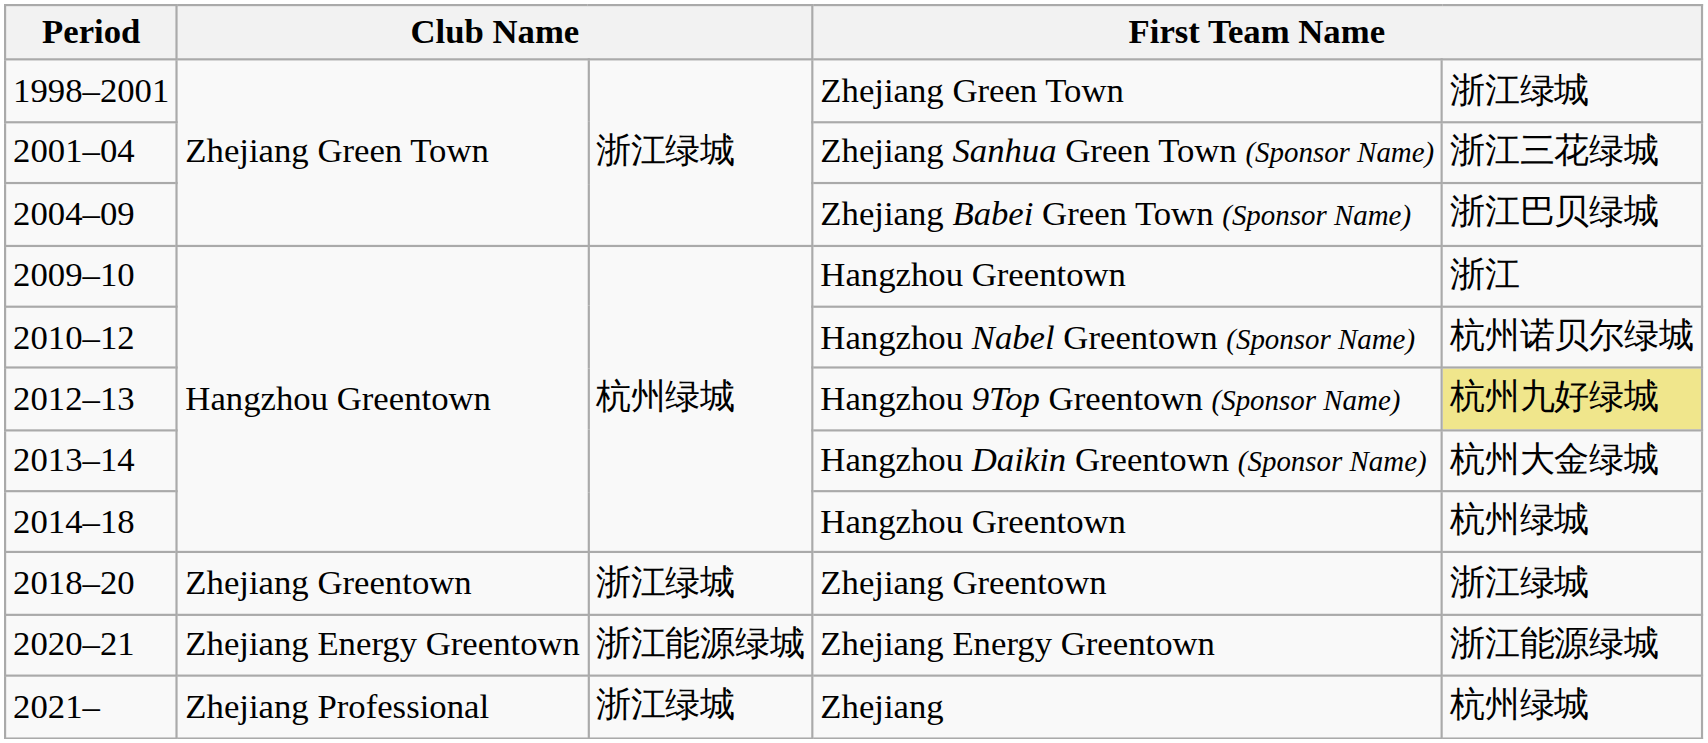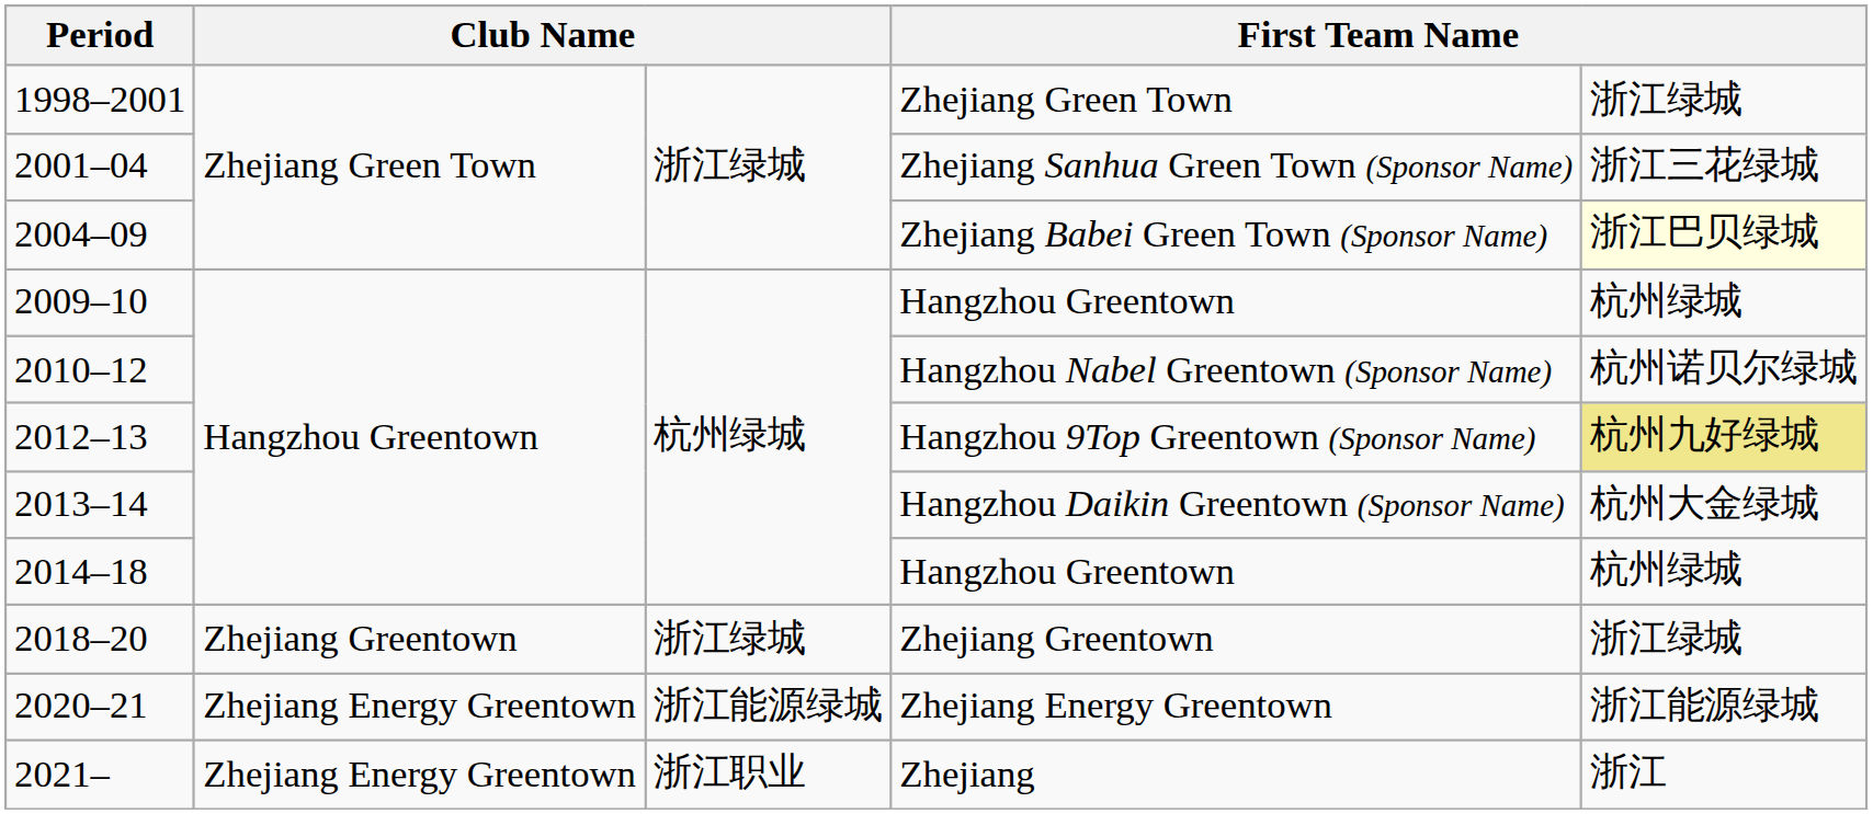Zhejiang Babei Green Town (Sponsor Name) | column 5: no background -> lightyellow background
2009–10 / Hangzhou Greentown | column 5: 浙江 -> 杭州绿城
Zhejiang | column 2: Zhejiang Professional -> Zhejiang Energy Greentown
Zhejiang | column 3: 浙江绿城 -> 浙江职业
Zhejiang | column 5: 杭州绿城 -> 浙江
